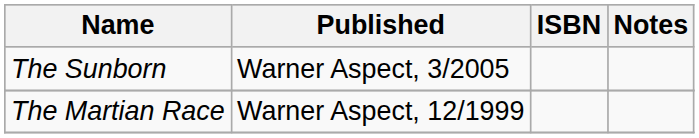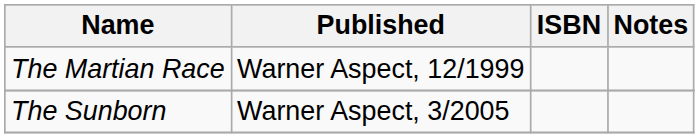rows swapped: The Martian Race <-> The Sunborn
